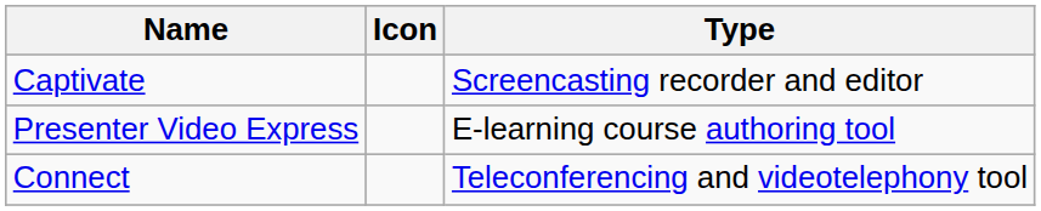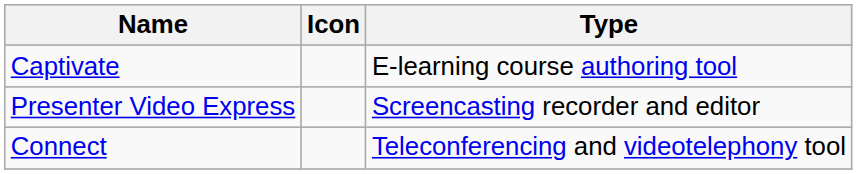Captivate | Type: Screencasting recorder and editor -> E-learning course authoring tool
Presenter Video Express | Type: E-learning course authoring tool -> Screencasting recorder and editor
